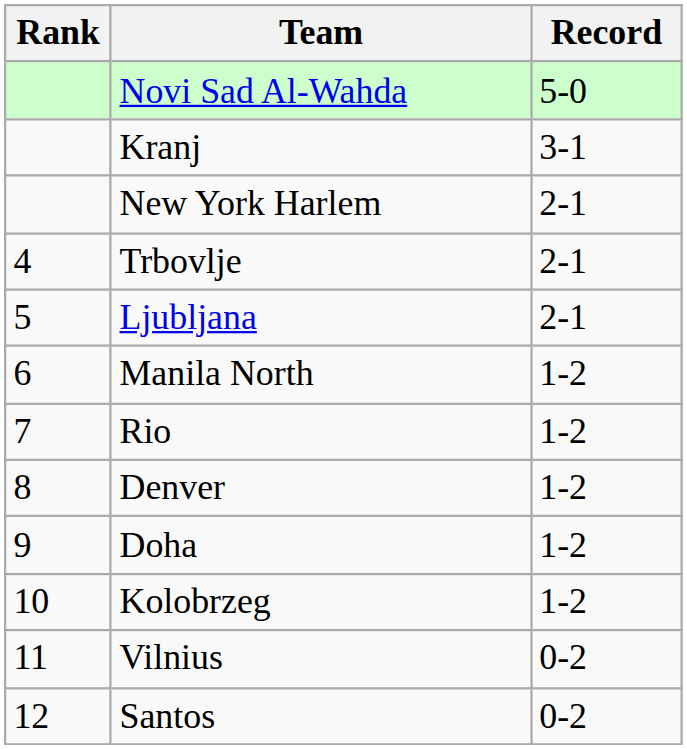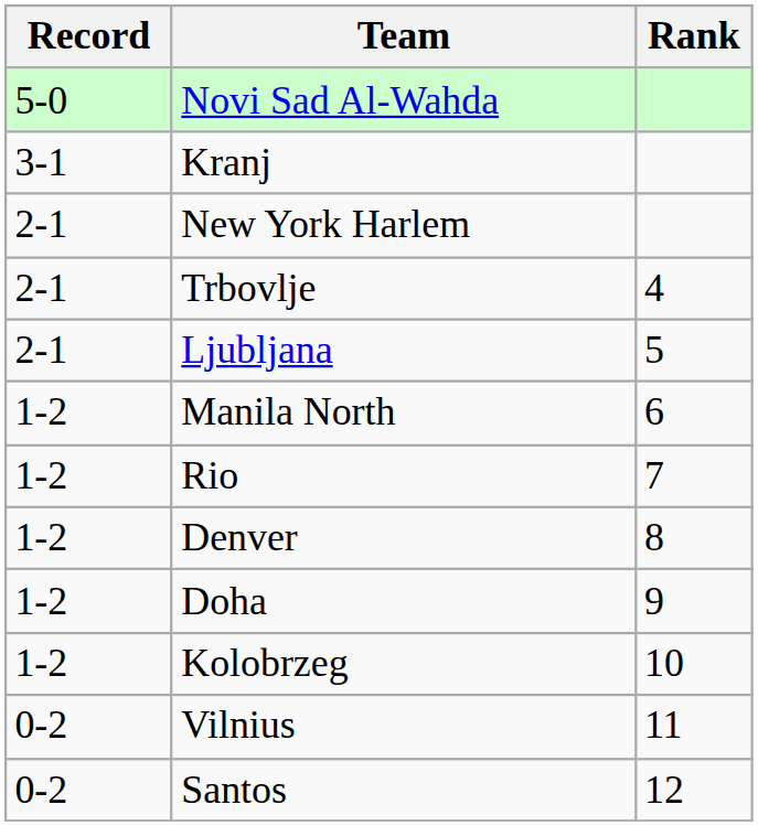columns swapped: Rank <-> Record
